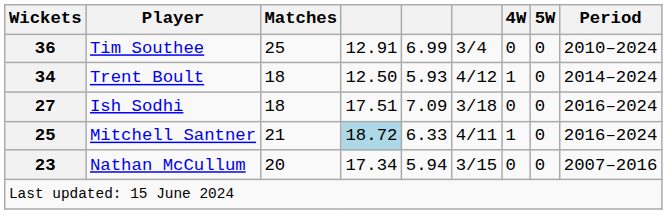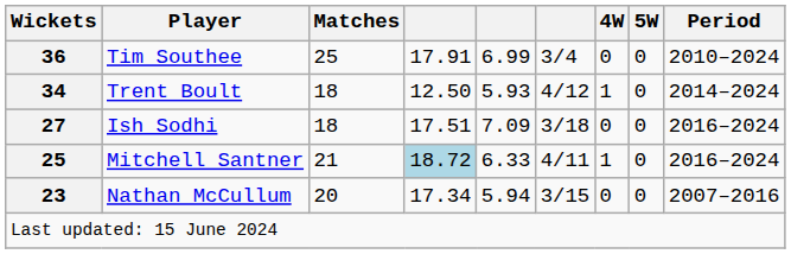Tim Southee | column 4: 12.91 -> 17.91
